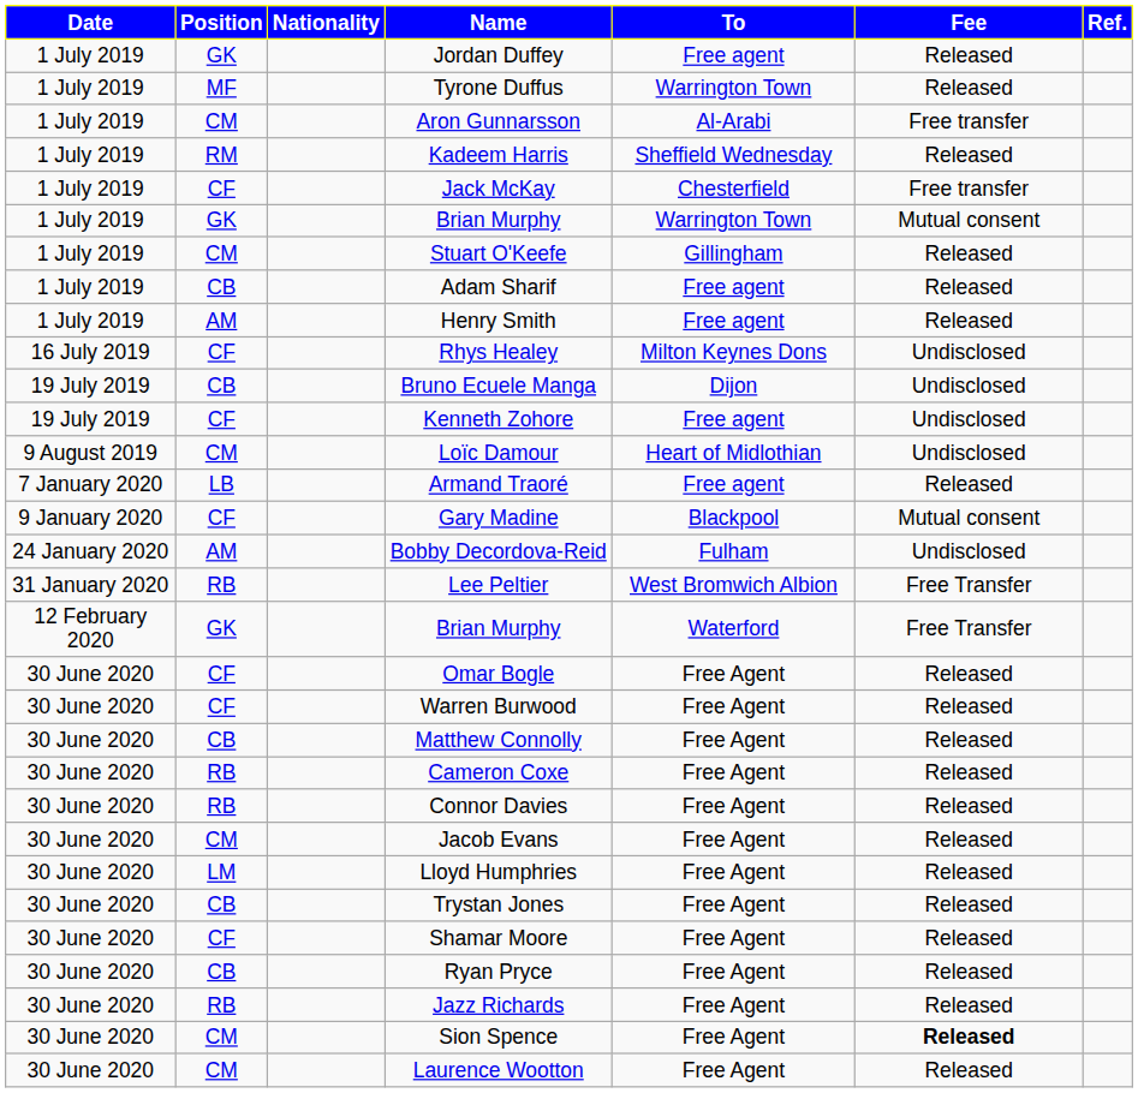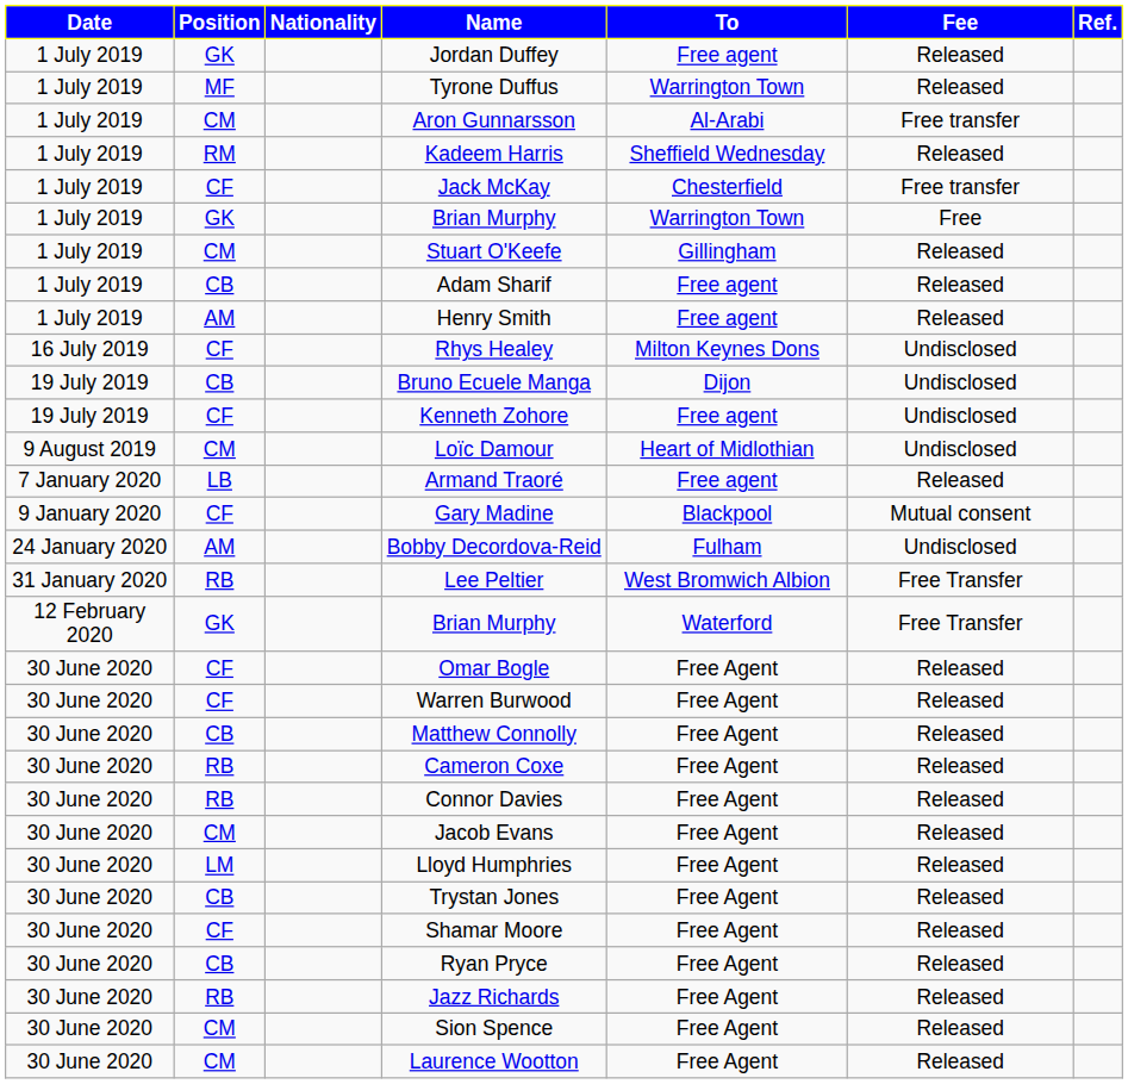1 July 2019 / Brian Murphy | Fee: Mutual consent -> Free
Sion Spence | Fee: bold -> normal
